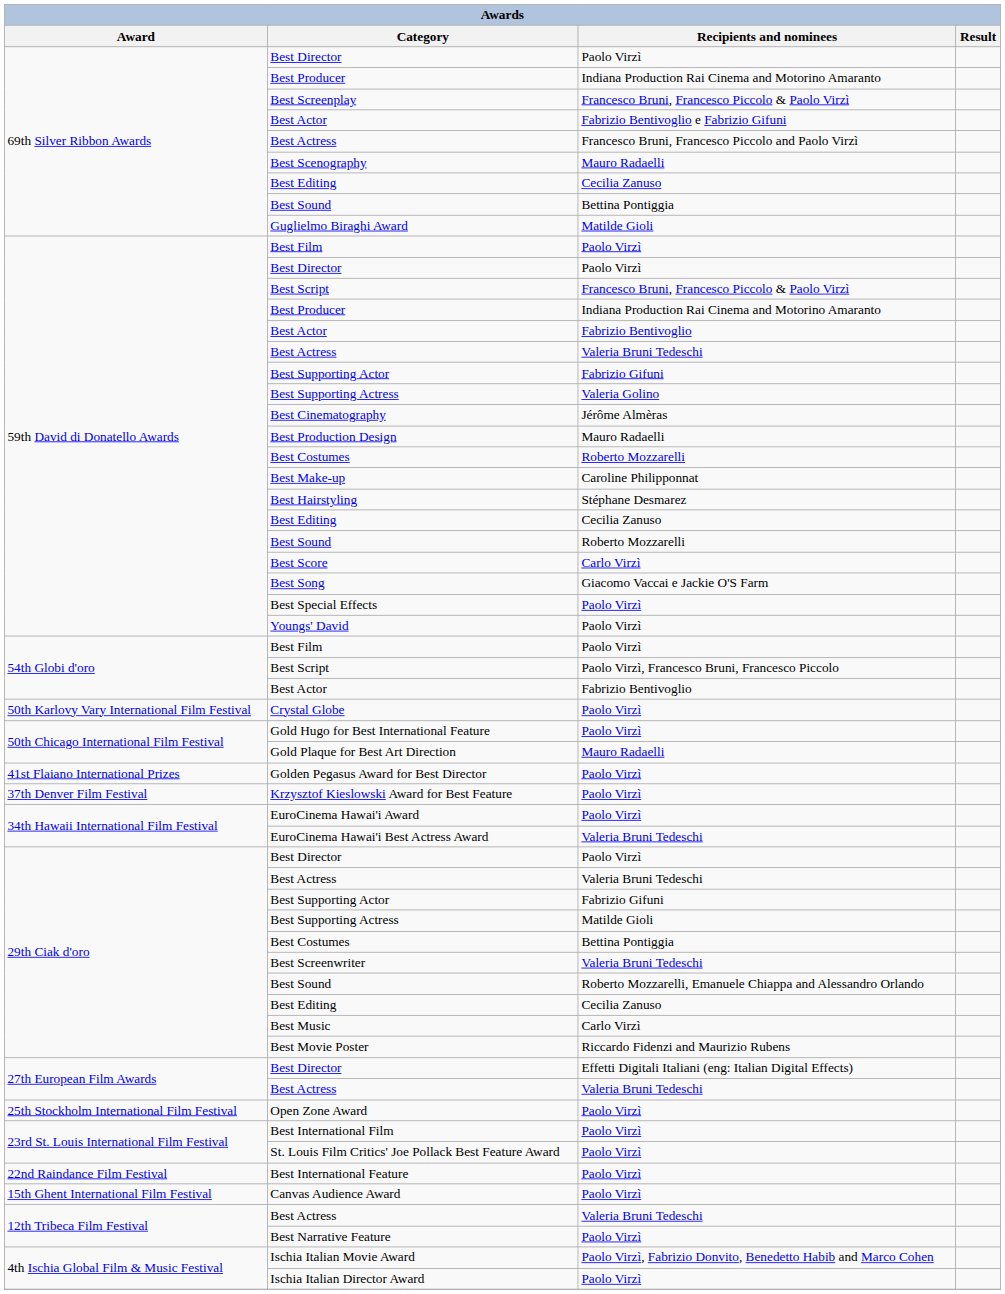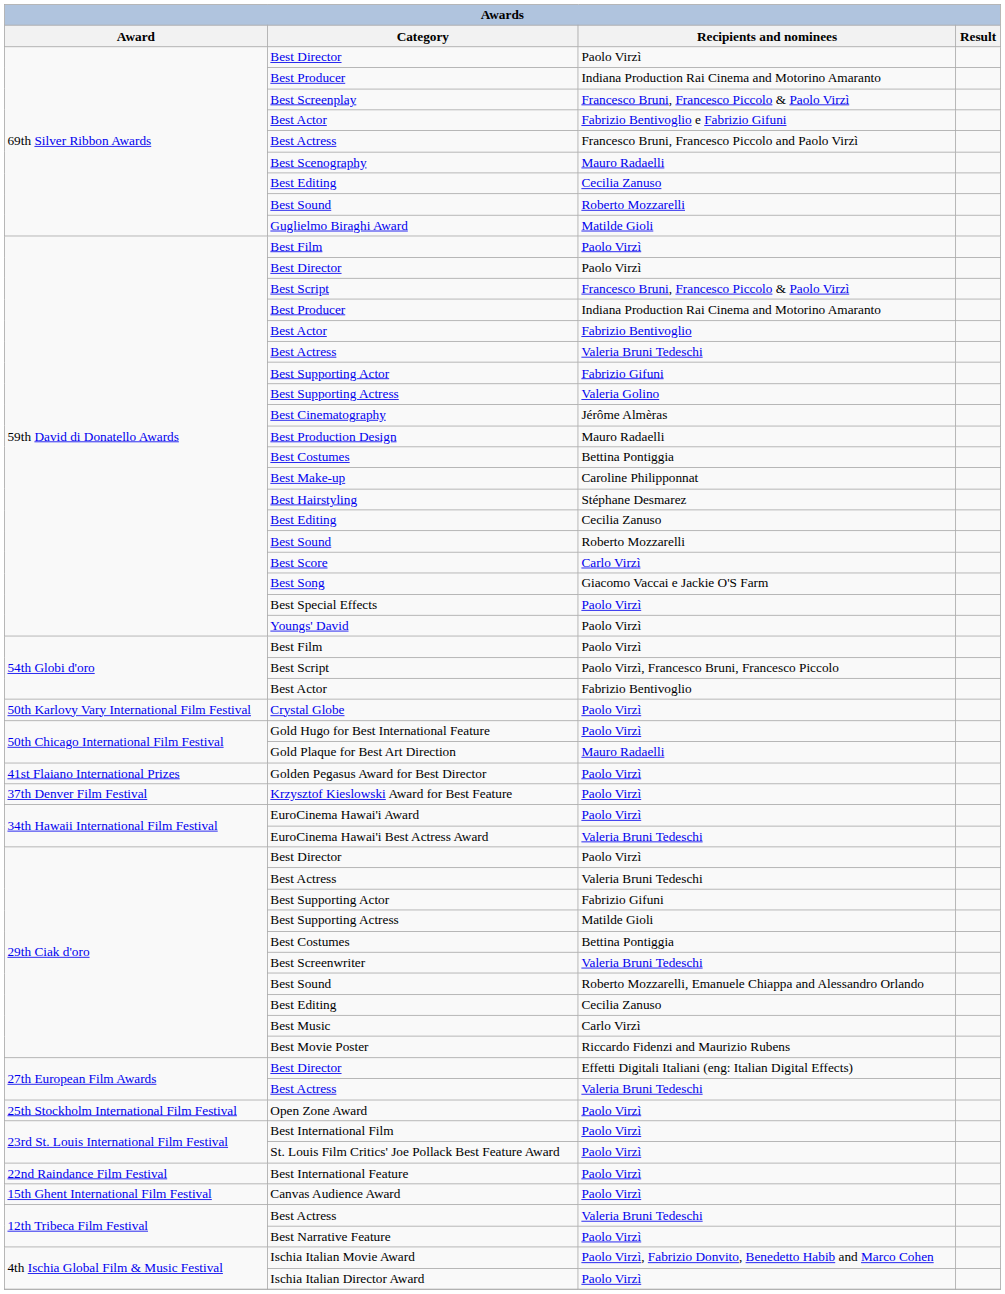69th Silver Ribbon Awards / Best Sound | Recipients and nominees: Bettina Pontiggia -> Roberto Mozzarelli
59th David di Donatello Awards / Best Costumes | Recipients and nominees: Roberto Mozzarelli -> Bettina Pontiggia
